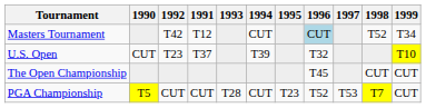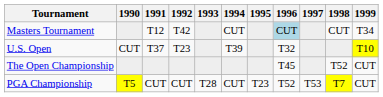columns swapped: 1991 <-> 1992
Masters Tournament | 1998: T52 -> CUT
The Open Championship | 1998: CUT -> T52
